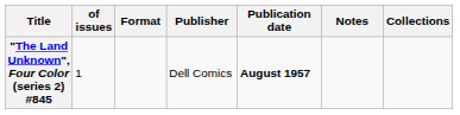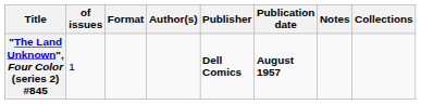+ column: Author(s)
"The Land Unknown", Four Color (series 2) #845 | Publisher: normal -> bold
